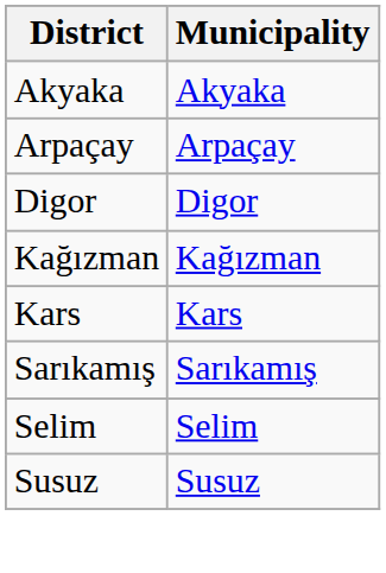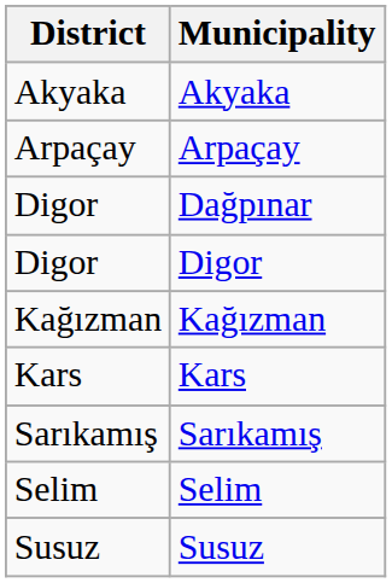+ row: Digor | Dağpınar
